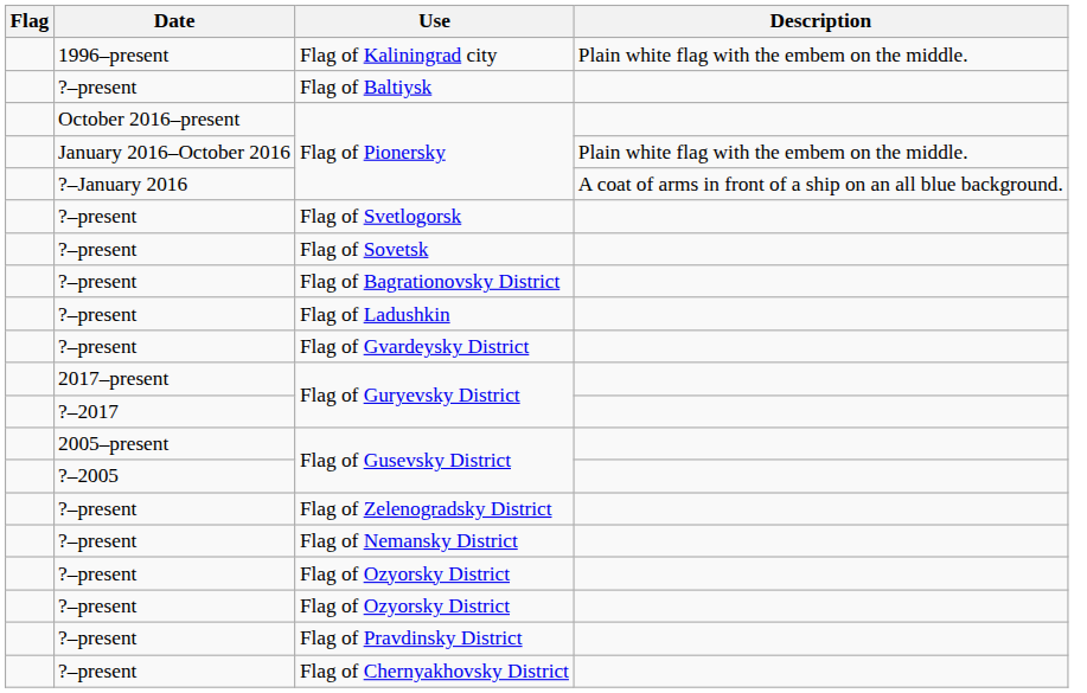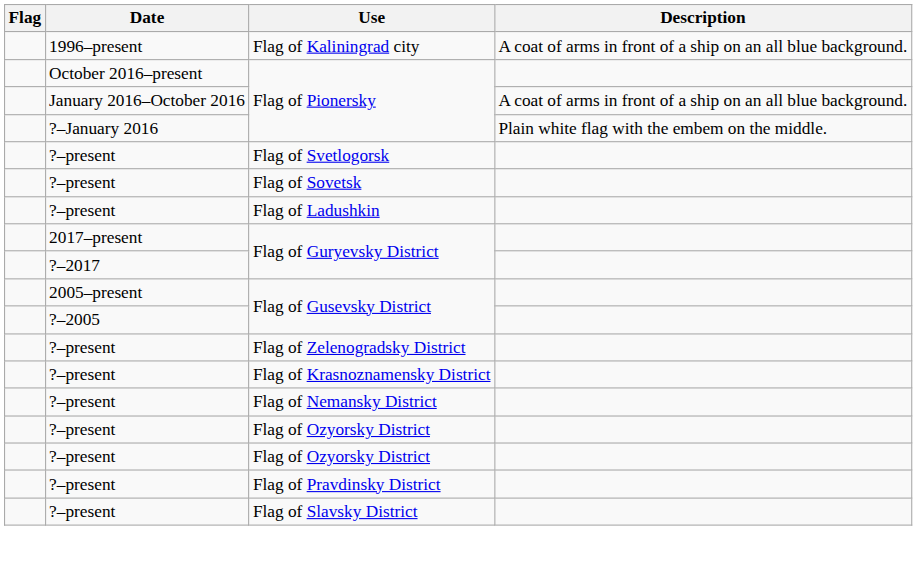Flag of Kaliningrad city | Description: Plain white flag with the embem on the middle. -> A coat of arms in front of a ship on an all blue background.
- row: ?–present | Flag of Baltiysk
January 2016–October 2016 / Flag of Pionersky | Description: Plain white flag with the embem on the middle. -> A coat of arms in front of a ship on an all blue background.
?–January 2016 / Flag of Pionersky | Description: A coat of arms in front of a ship on an all blue background. -> Plain white flag with the embem on the middle.
- row: ?–present | Flag of Bagrationovsky District
- row: ?–present | Flag of Gvardeysky District
+ row: ?–present | Flag of Krasnoznamensky District
+ row: ?–present | Flag of Slavsky District
- row: ?–present | Flag of Chernyakhovsky District
